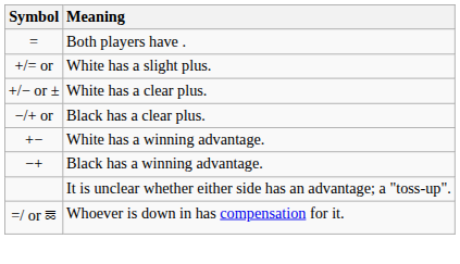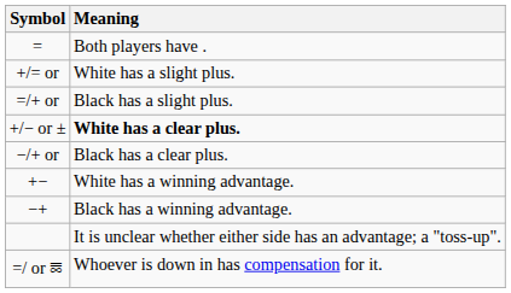+ row: =/+ or | Black has a slight plus.
+/− or ± | Meaning: normal -> bold
